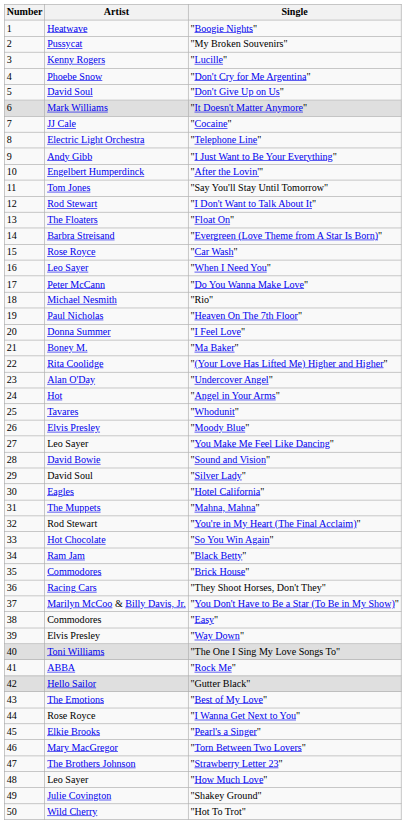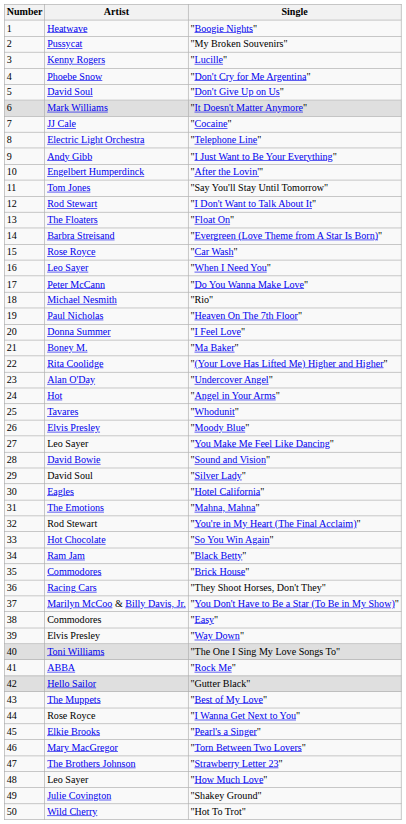"Mahna, Mahna" | Artist: The Muppets -> The Emotions
"Best of My Love" | Artist: The Emotions -> The Muppets
